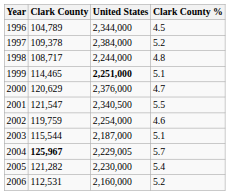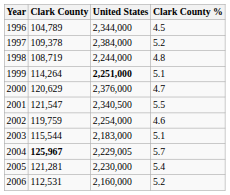1998 | Clark County: 108,717 -> 108,719
1999 | Clark County: 114,465 -> 114,264
2003 | United States: 2,187,000 -> 2,183,000
2005 | Clark County: 121,282 -> 121,281
